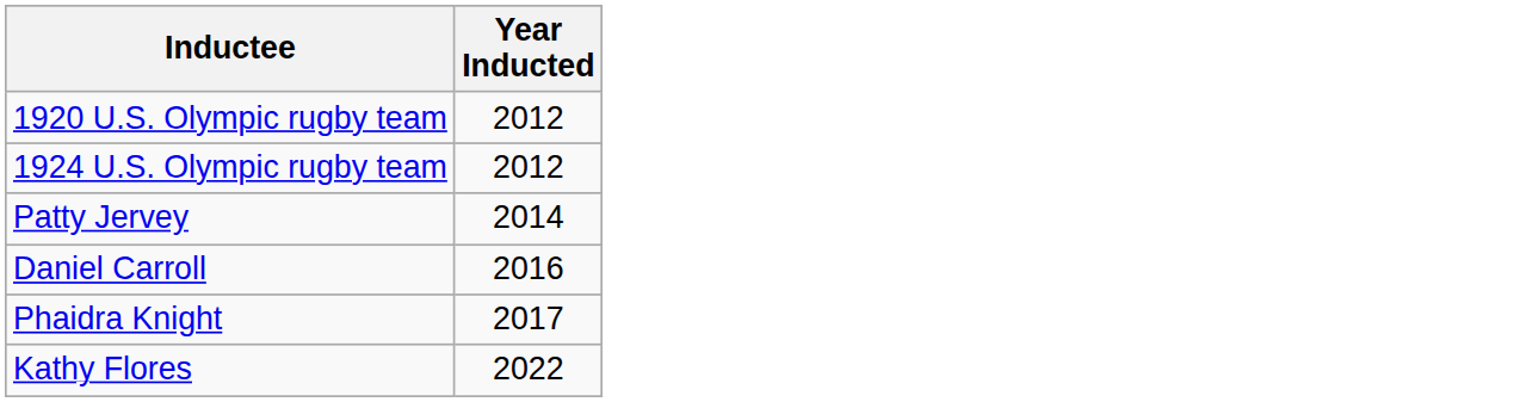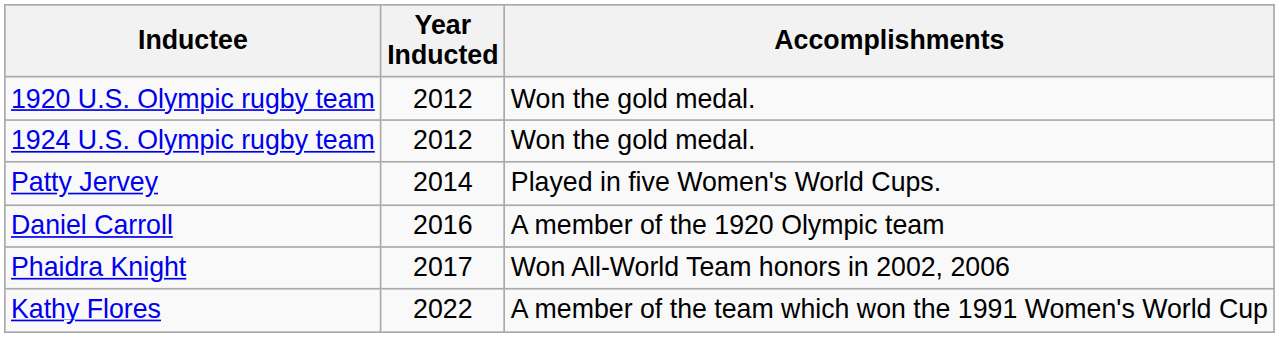+ column: Accomplishments | Won the gold medal. | Won the gold medal. | Played in five Women's World Cups. | A member of the 1920 Olympic team | Won All-World Team honors in 2002, 2006 | A member of the team which won the 1991 Women's World Cup
